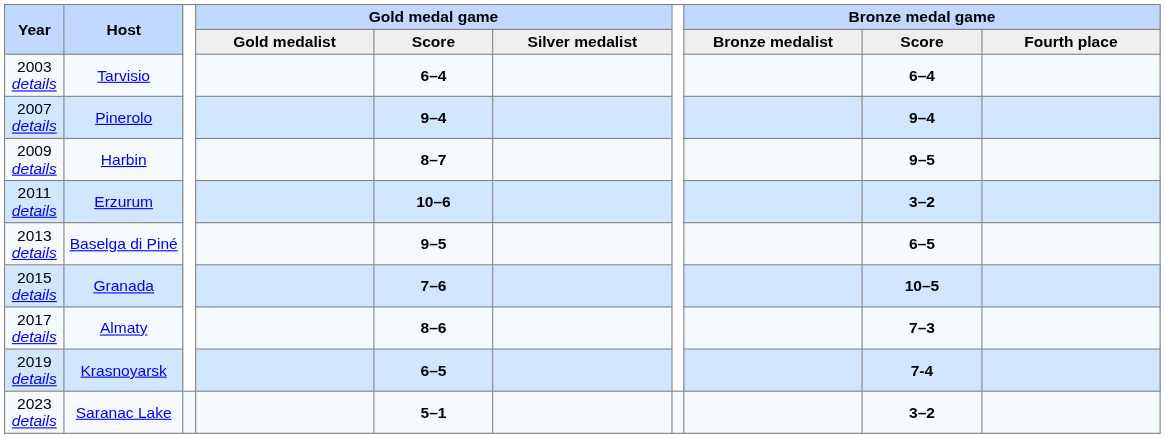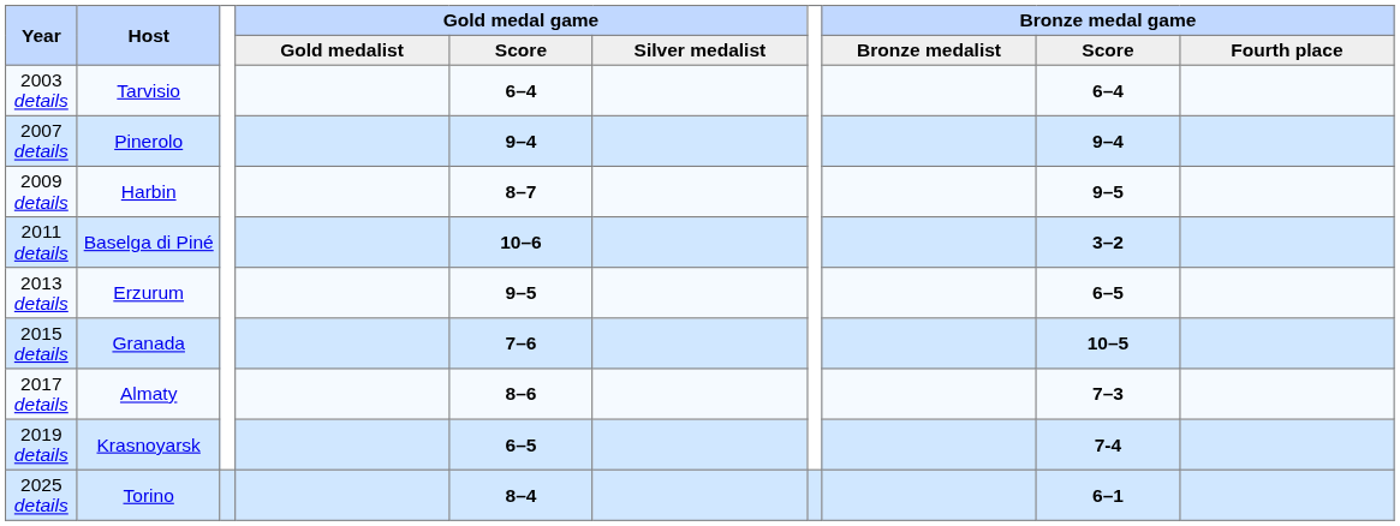2011 details | Host: Erzurum -> Baselga di Piné
2013 details | Host: Baselga di Piné -> Erzurum
- row: 2023 details | Saranac Lake | 5–1 | 3–2
+ row: 2025 details | Torino | 8–4 | 6–1
